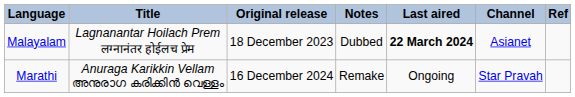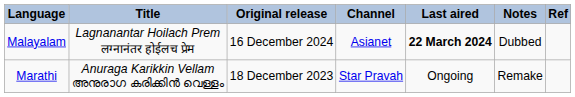columns swapped: Channel <-> Notes
Malayalam | Original release: 18 December 2023 -> 16 December 2024
Marathi | Original release: 16 December 2024 -> 18 December 2023
